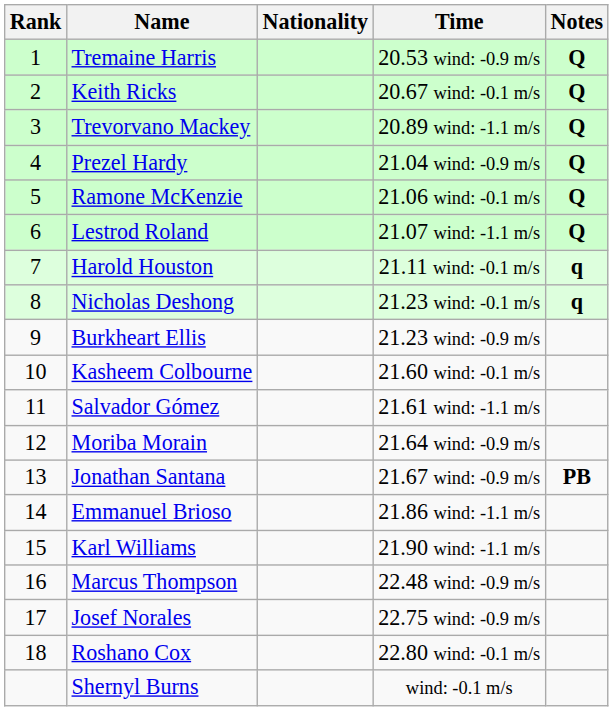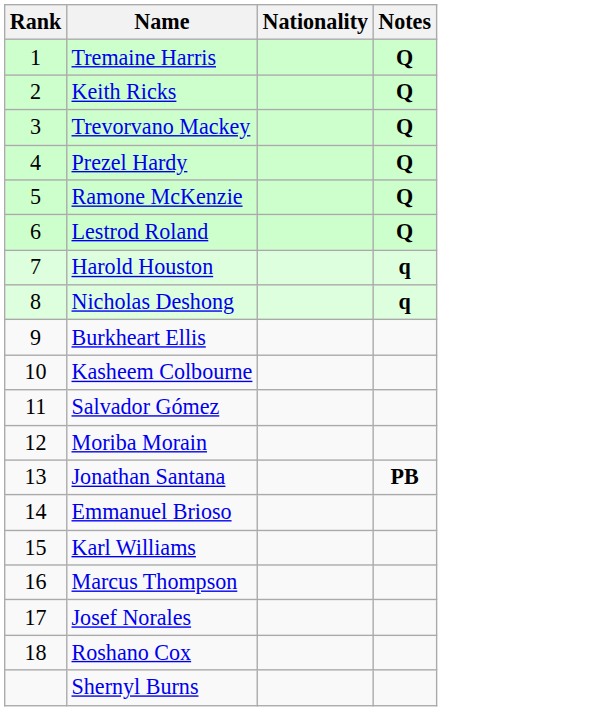- column: Time | 20.53 wind: -0.9 m/s | 20.67 wind: -0.1 m/s | 20.89 wind: -1.1 m/s | 21.04 wind: -0.9 m/s | 21.06 wind: -0.1 m/s | 21.07 wind: -1.1 m/s | 21.11 wind: -0.1 m/s | 21.23 wind: -0.1 m/s | 21.23 wind: -0.9 m/s | 21.60 wind: -0.1 m/s | 21.61 wind: -1.1 m/s | 21.64 wind: -0.9 m/s | 21.67 wind: -0.9 m/s | 21.86 wind: -1.1 m/s | 21.90 wind: -1.1 m/s | 22.48 wind: -0.9 m/s | 22.75 wind: -0.9 m/s | 22.80 wind: -0.1 m/s | wind: -0.1 m/s
